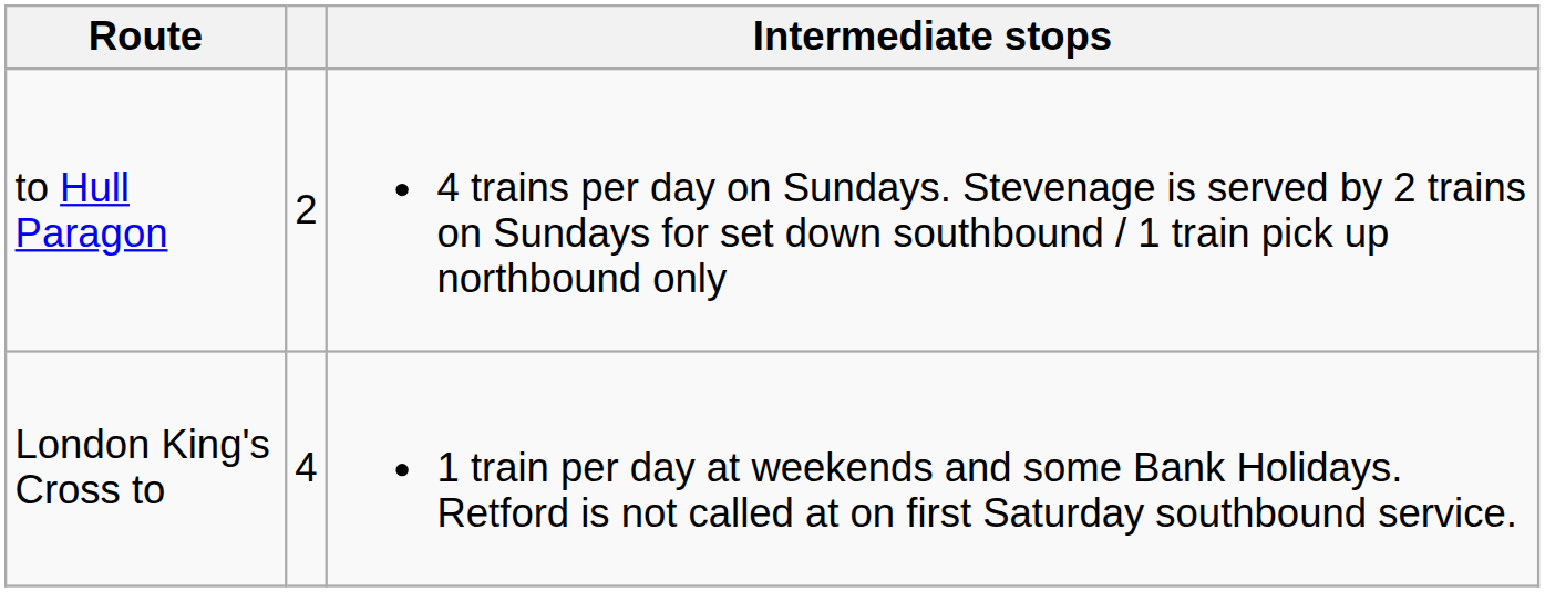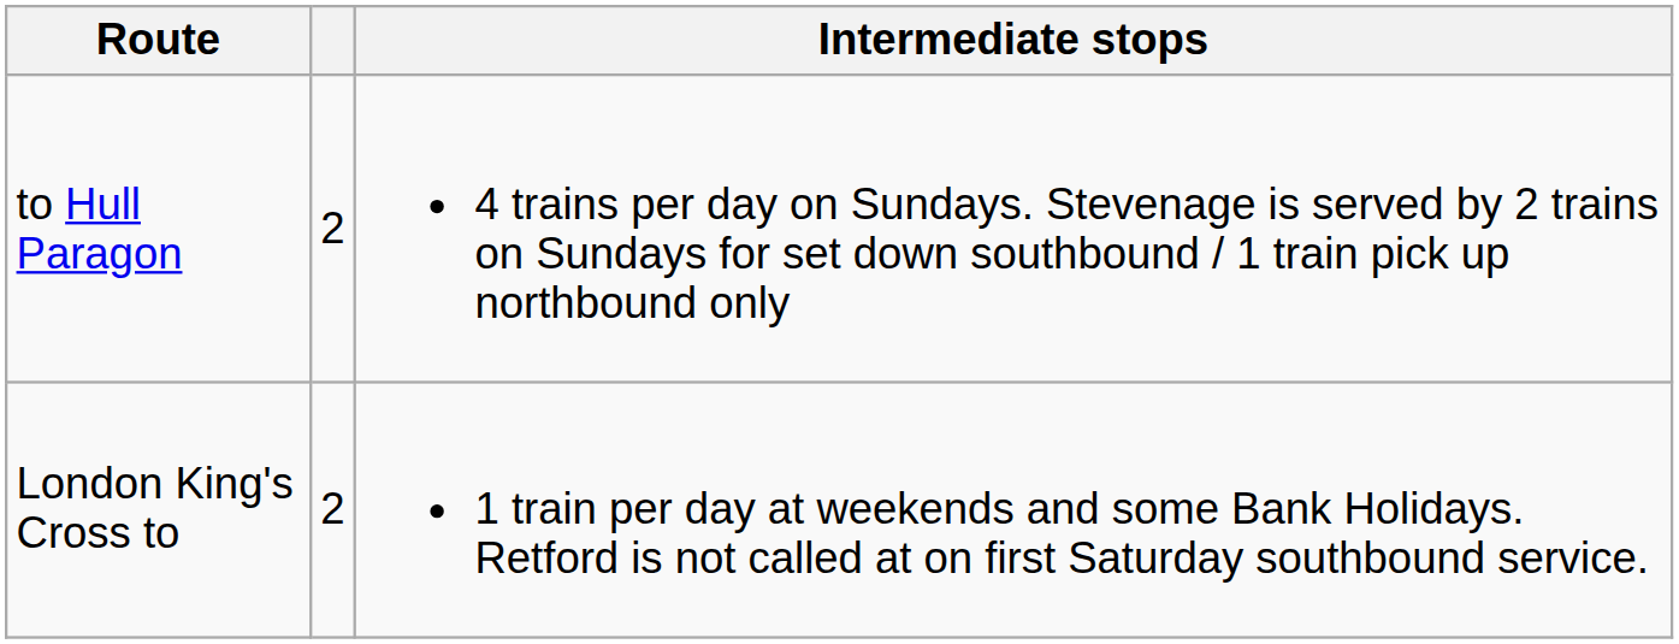London King's Cross to | column 2: 4 -> 2
